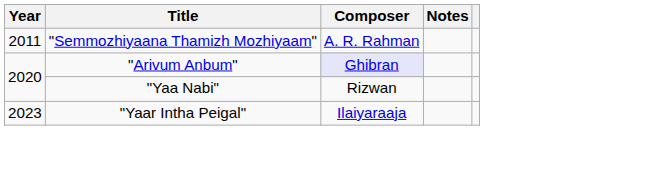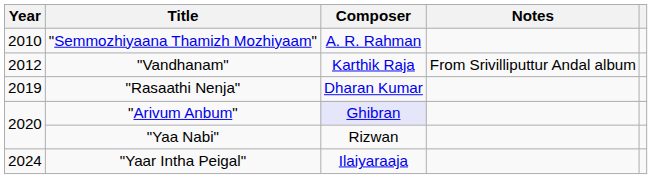"Semmozhiyaana Thamizh Mozhiyaam" | Year: 2011 -> 2010
+ row: 2012 | "Vandhanam" | Karthik Raja | From Srivilliputtur Andal album
+ row: 2019 | "Rasaathi Nenja" | Dharan Kumar
"Yaar Intha Peigal" | Year: 2023 -> 2024
